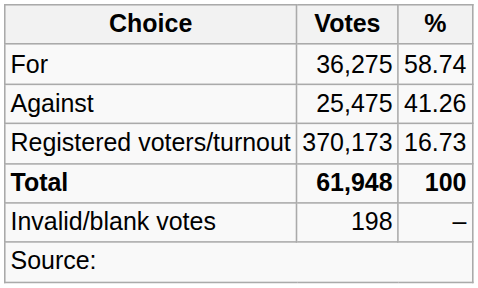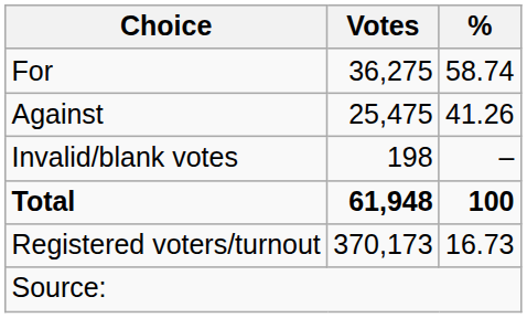rows swapped: Invalid/blank votes <-> Registered voters/turnout
